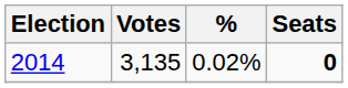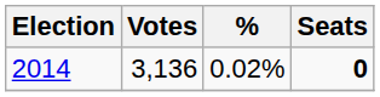2014 | Votes: 3,135 -> 3,136
